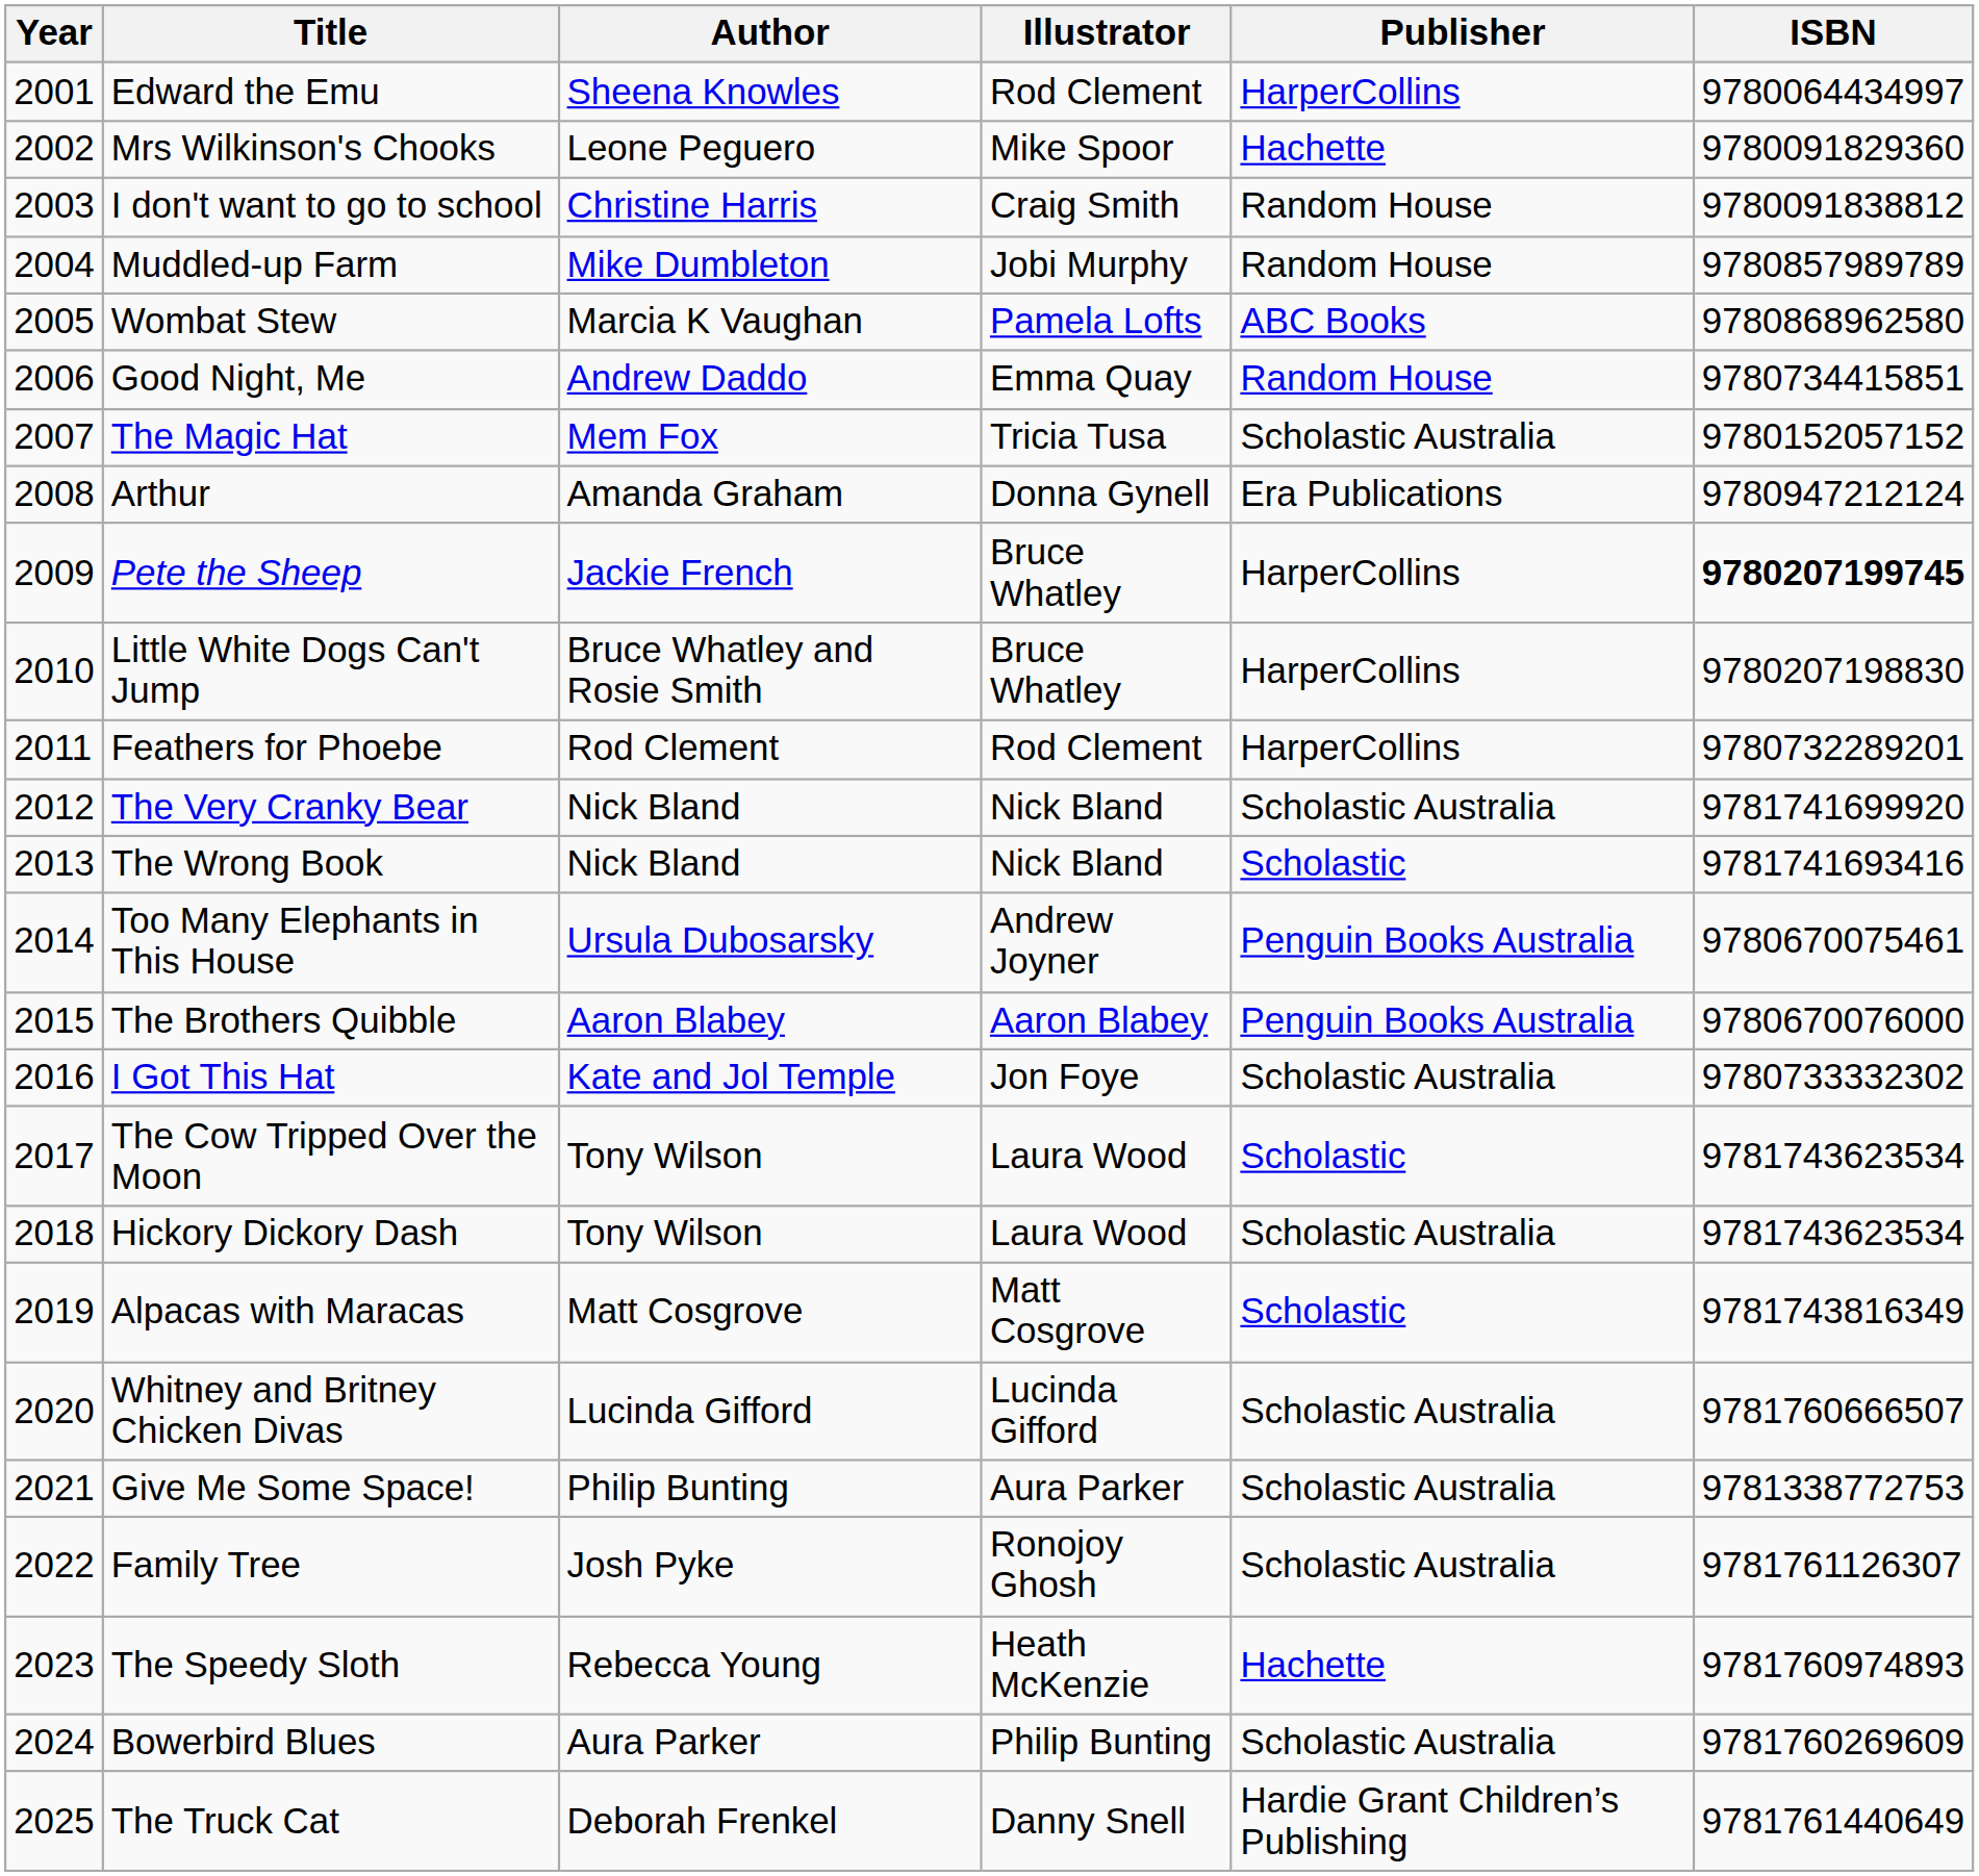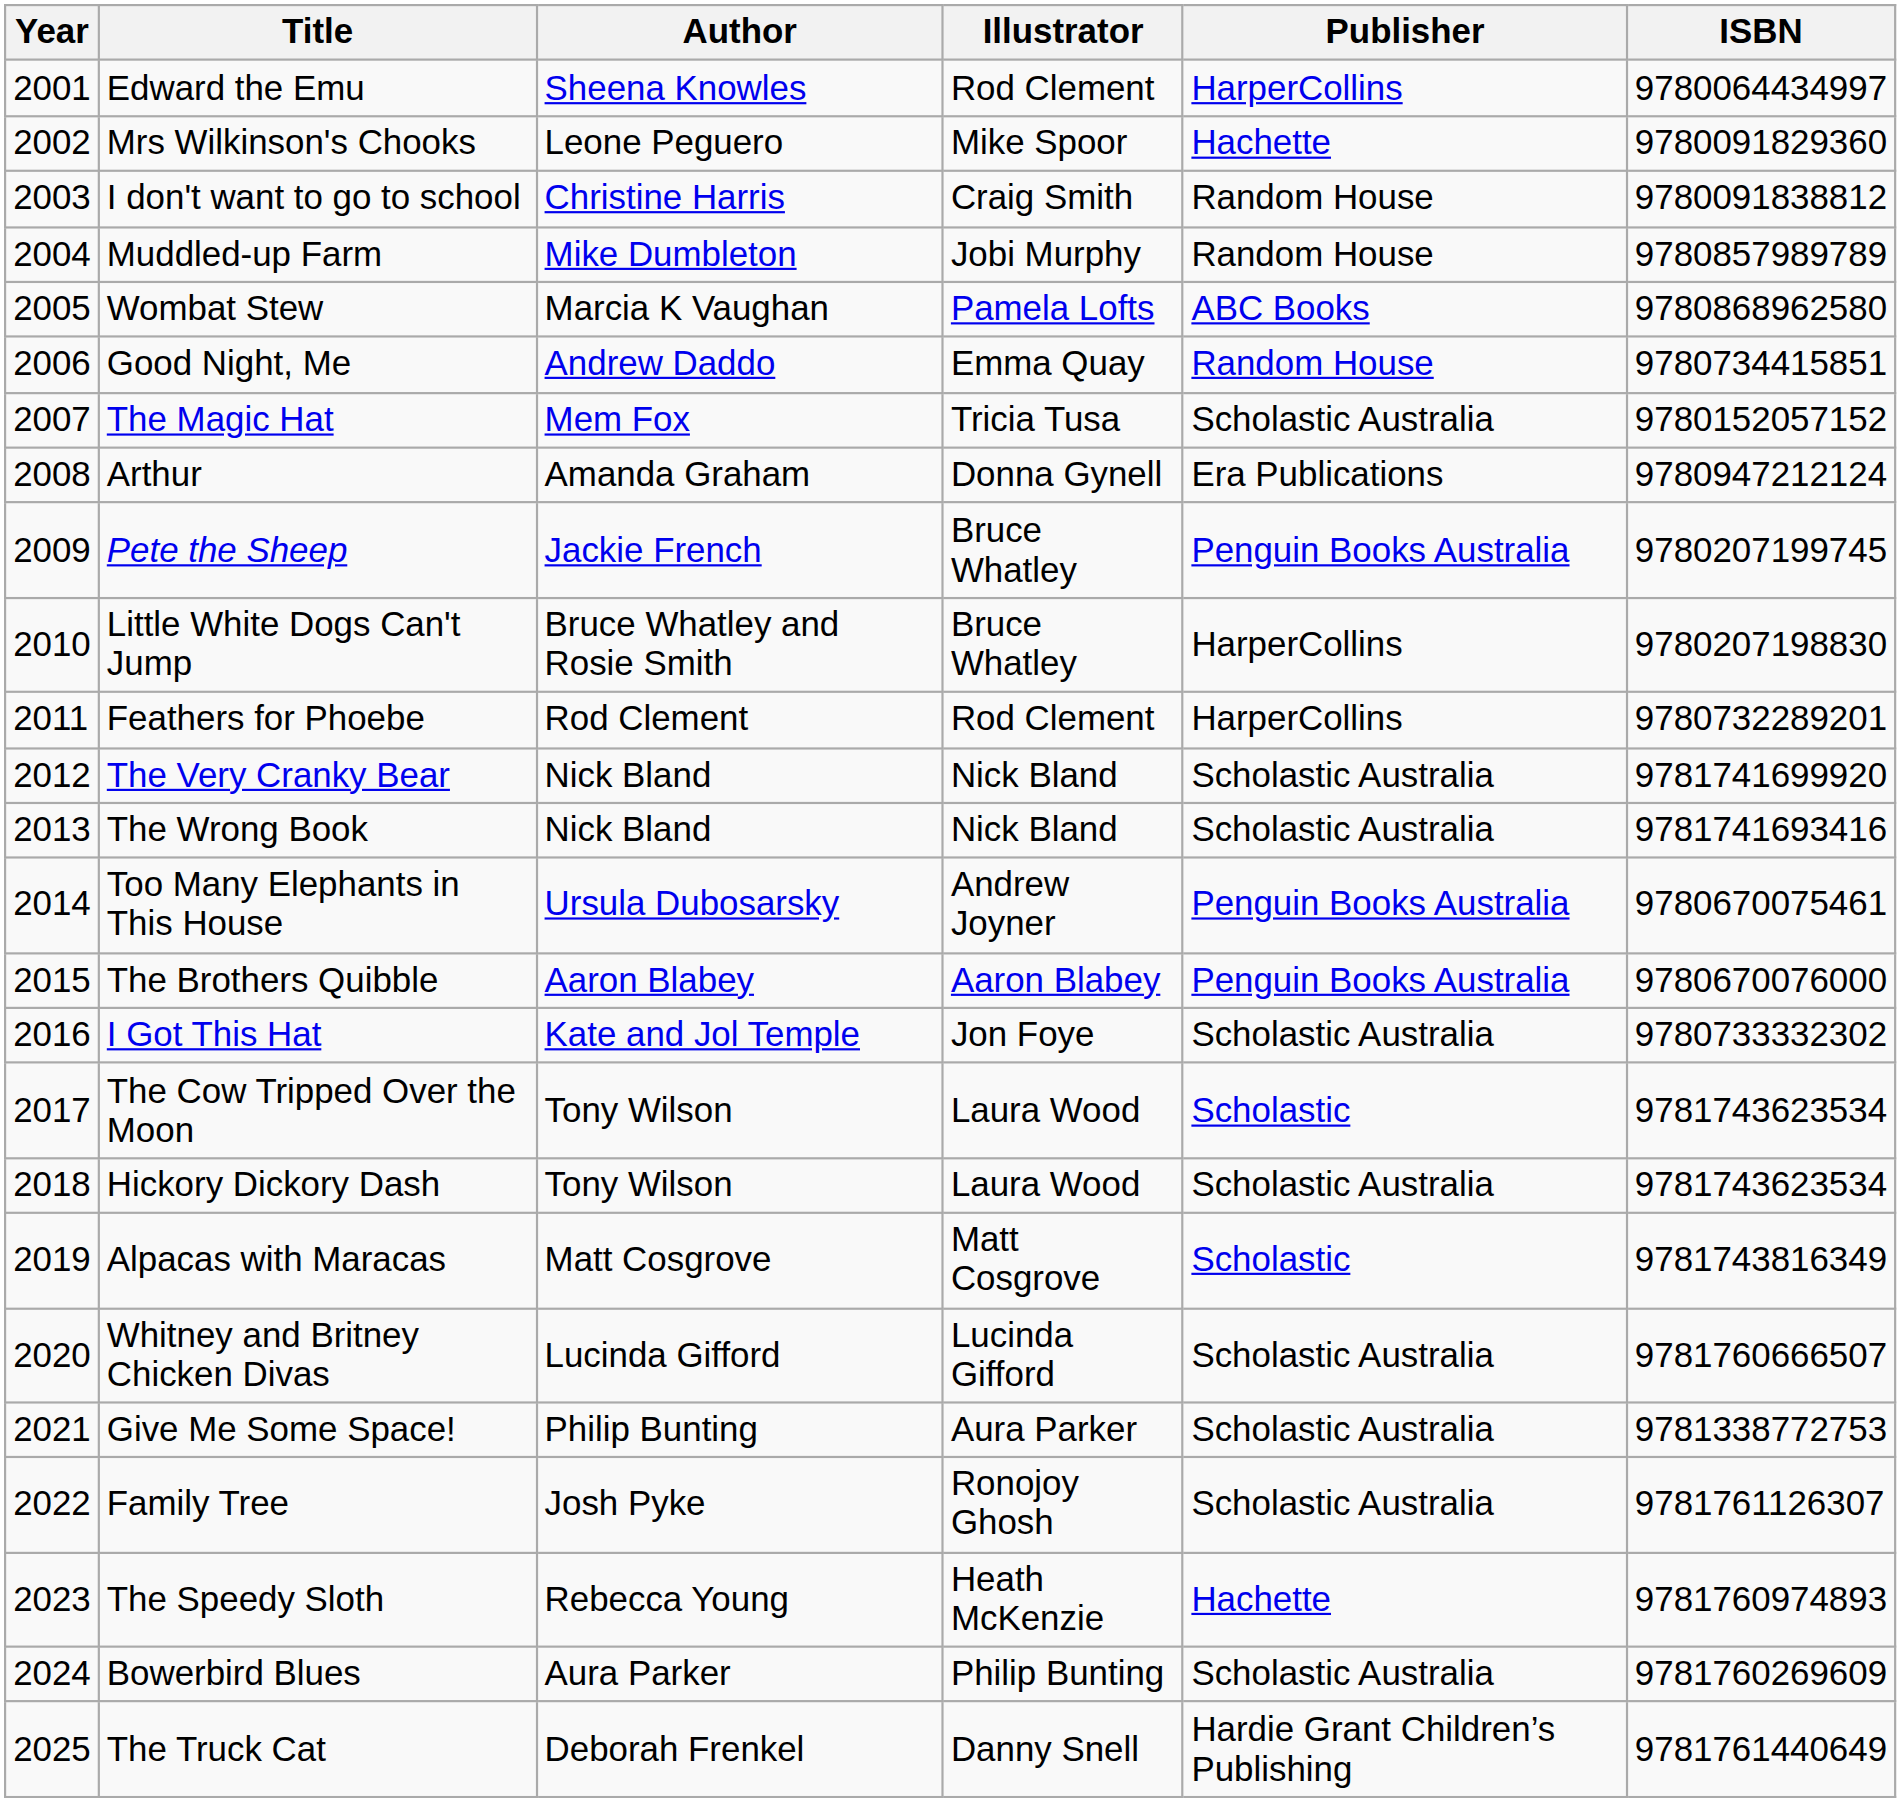Pete the Sheep | Publisher: HarperCollins -> Penguin Books Australia
Pete the Sheep | ISBN: bold -> normal
The Wrong Book | Publisher: Scholastic -> Scholastic Australia
